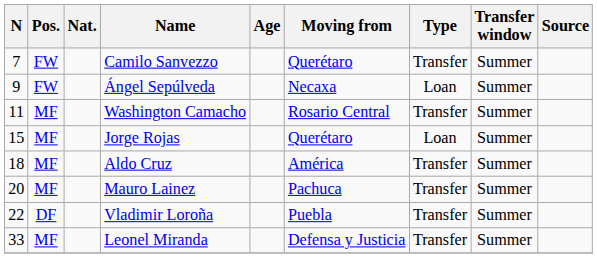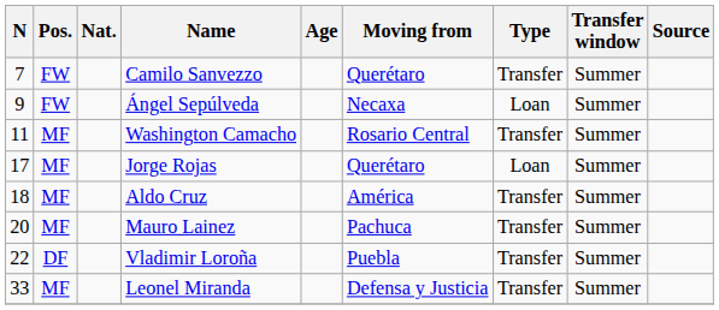Jorge Rojas | N: 15 -> 17
